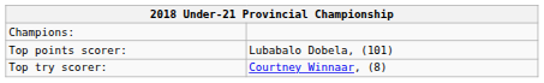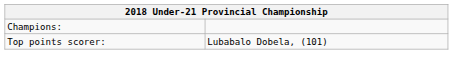- row: Top try scorer: | Courtney Winnaar, (8)
